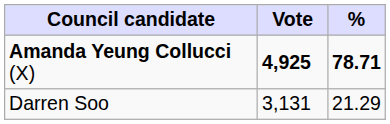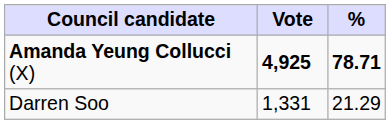Darren Soo | Vote: 3,131 -> 1,331
